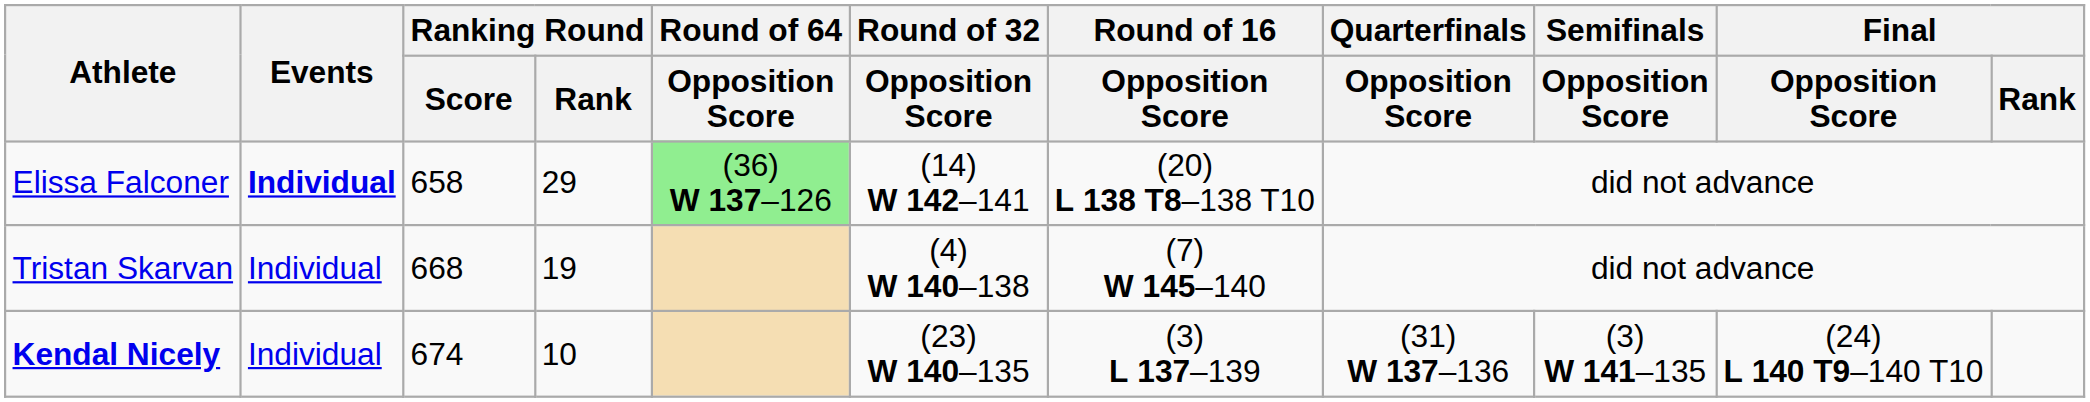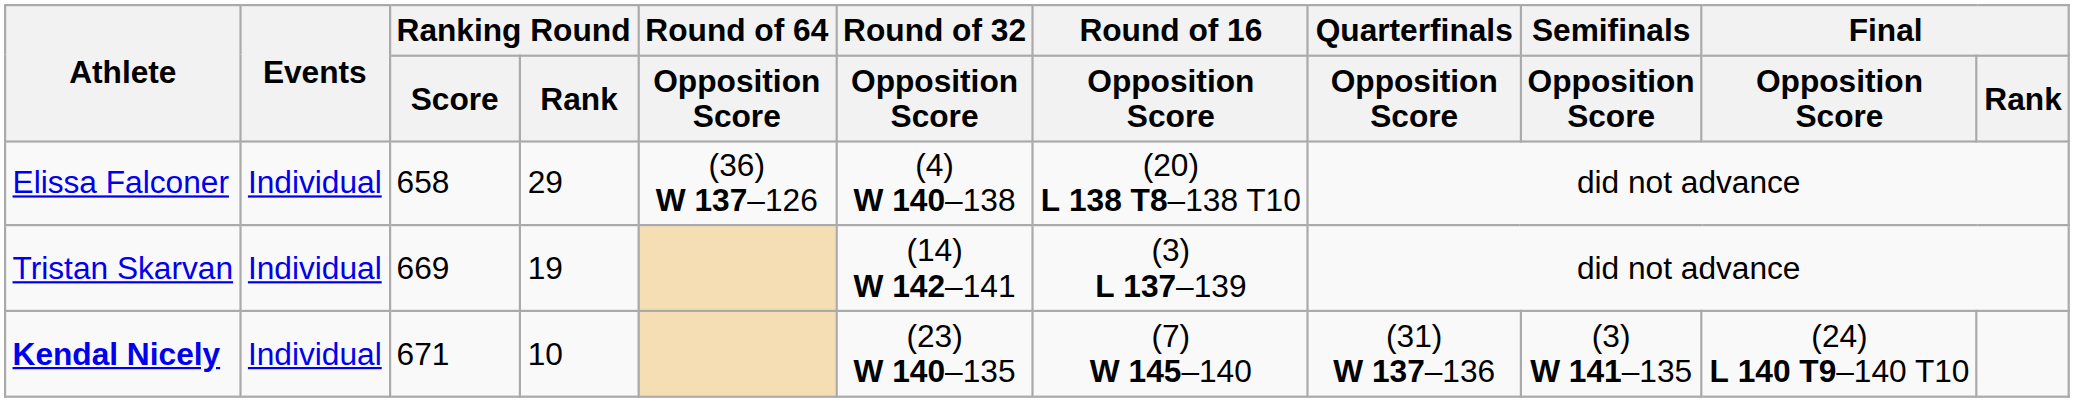Elissa Falconer | Events: bold -> normal
Elissa Falconer | Round of 64 / Opposition Score: lightgreen background -> no background
Elissa Falconer | Round of 32 / Opposition Score: (14) W 142–141 -> (4) W 140–138
Tristan Skarvan | Ranking Round / Score: 668 -> 669
Tristan Skarvan | Round of 32 / Opposition Score: (4) W 140–138 -> (14) W 142–141
Tristan Skarvan | Round of 16 / Opposition Score: (7) W 145–140 -> (3) L 137–139
Kendal Nicely | Ranking Round / Score: 674 -> 671
Kendal Nicely | Round of 16 / Opposition Score: (3) L 137–139 -> (7) W 145–140
